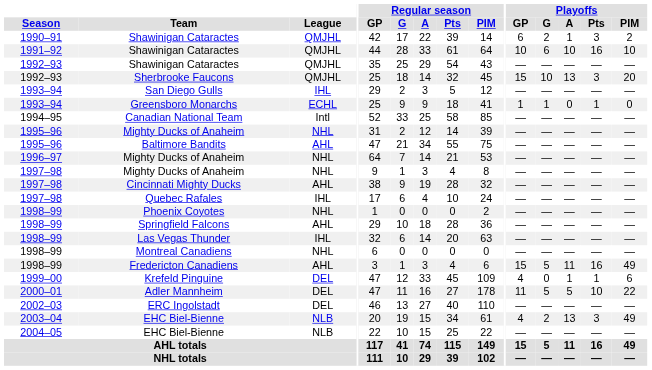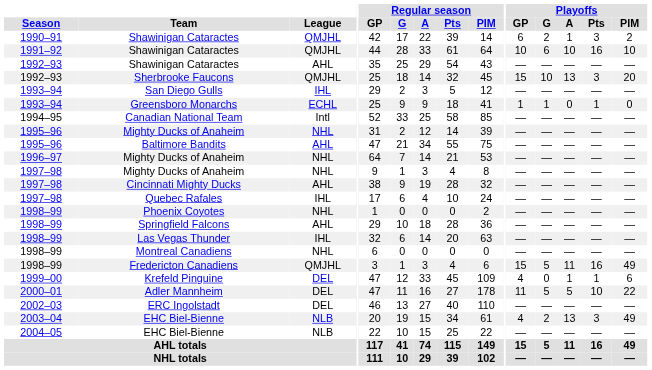1992–93 / Shawinigan Cataractes | League: QMJHL -> AHL
Fredericton Canadiens | League: AHL -> QMJHL
